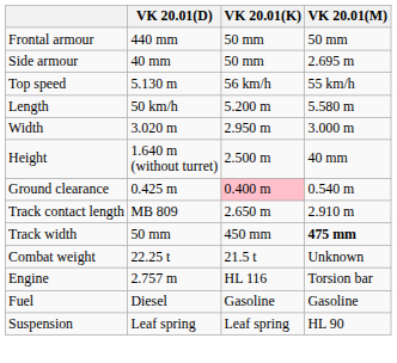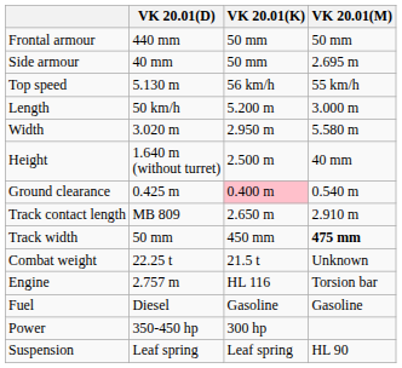Length | VK 20.01(M): 5.580 m -> 3.000 m
Width | VK 20.01(M): 3.000 m -> 5.580 m
+ row: Power | 350-450 hp | 300 hp
